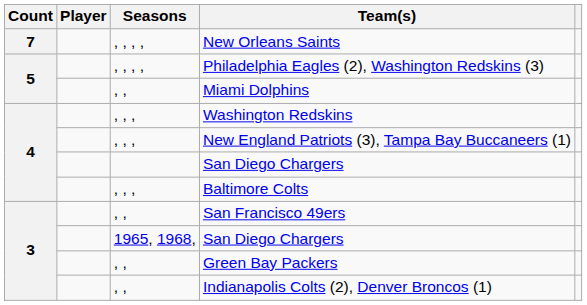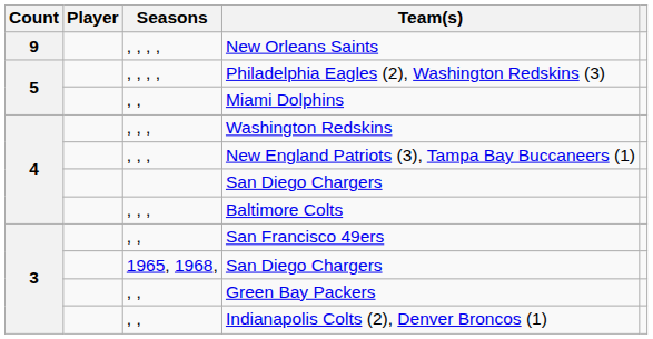New Orleans Saints | Count: 7 -> 9
